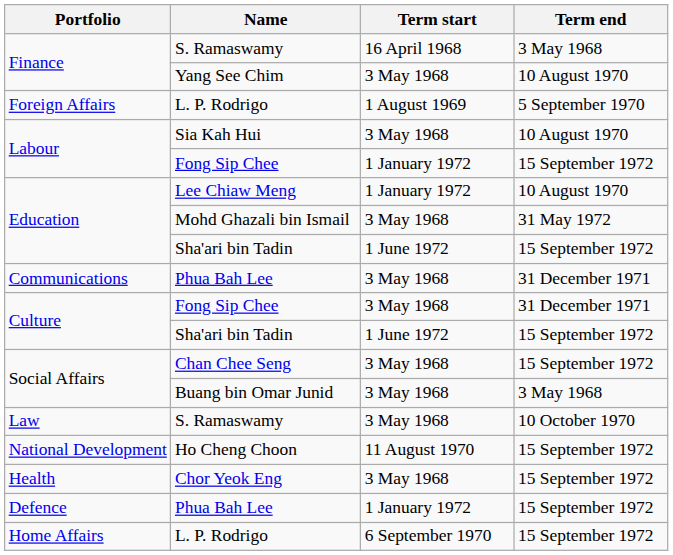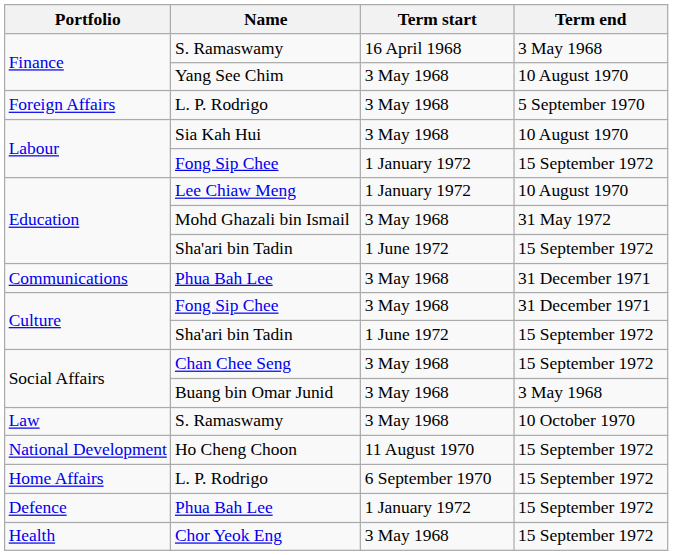Foreign Affairs / L. P. Rodrigo | Term start: 1 August 1969 -> 3 May 1968
rows swapped: Chor Yeok Eng <-> Home Affairs / L. P. Rodrigo
